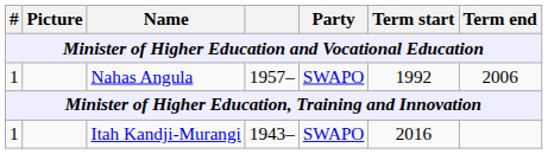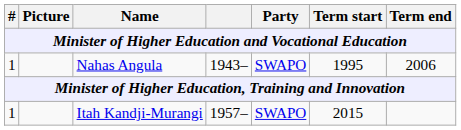Nahas Angula | column 4: 1957– -> 1943–
Nahas Angula | Term start: 1992 -> 1995
Itah Kandji-Murangi | column 4: 1943– -> 1957–
Itah Kandji-Murangi | Term start: 2016 -> 2015
